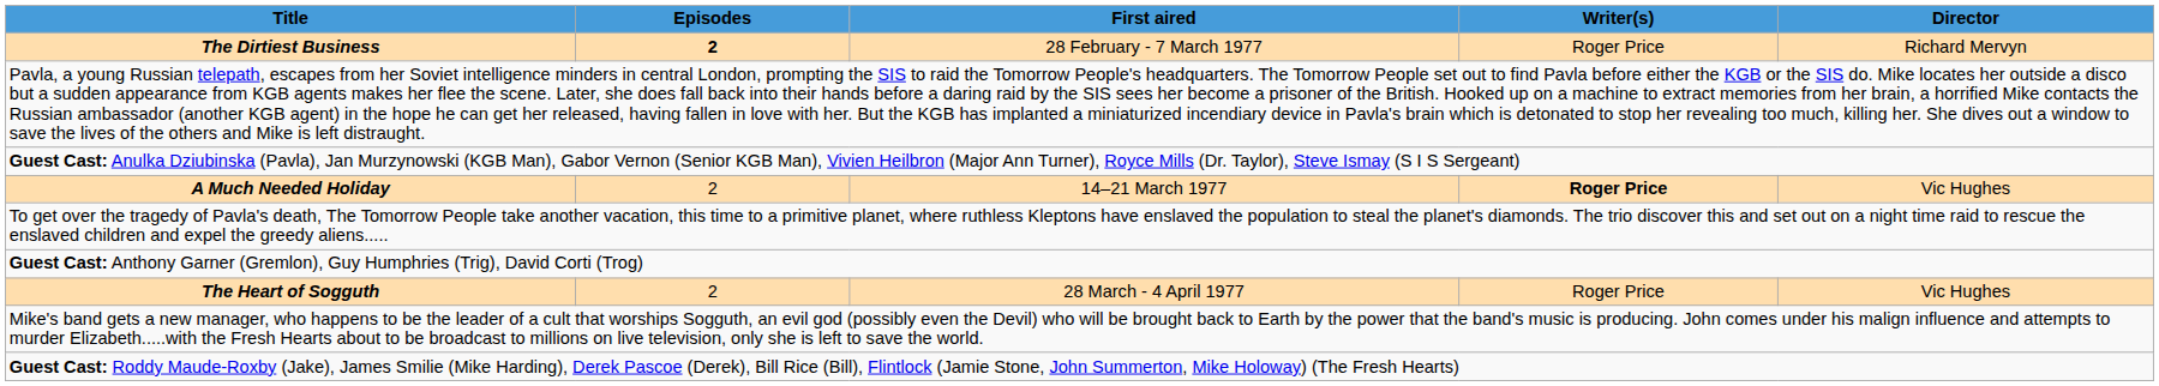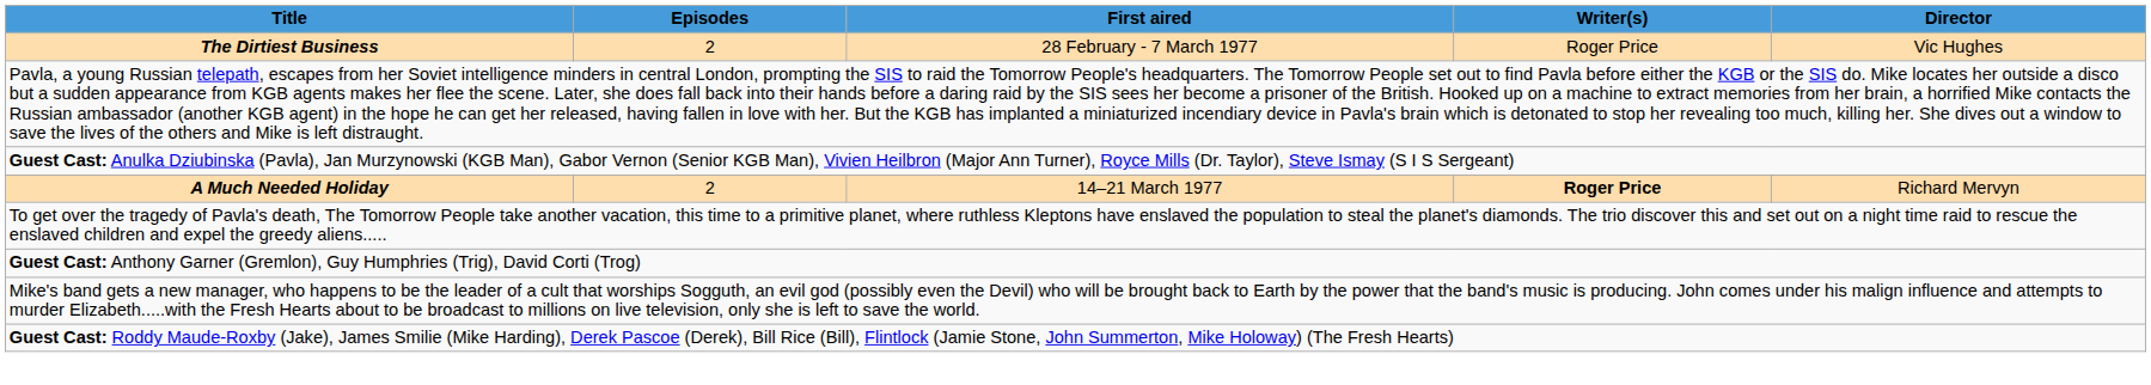The Dirtiest Business | Episodes: bold -> normal
The Dirtiest Business | Director: Richard Mervyn -> Vic Hughes
A Much Needed Holiday | Director: Vic Hughes -> Richard Mervyn
- row: The Heart of Sogguth | 2 | 28 March - 4 April 1977 | Roger Price | Vic Hughes
